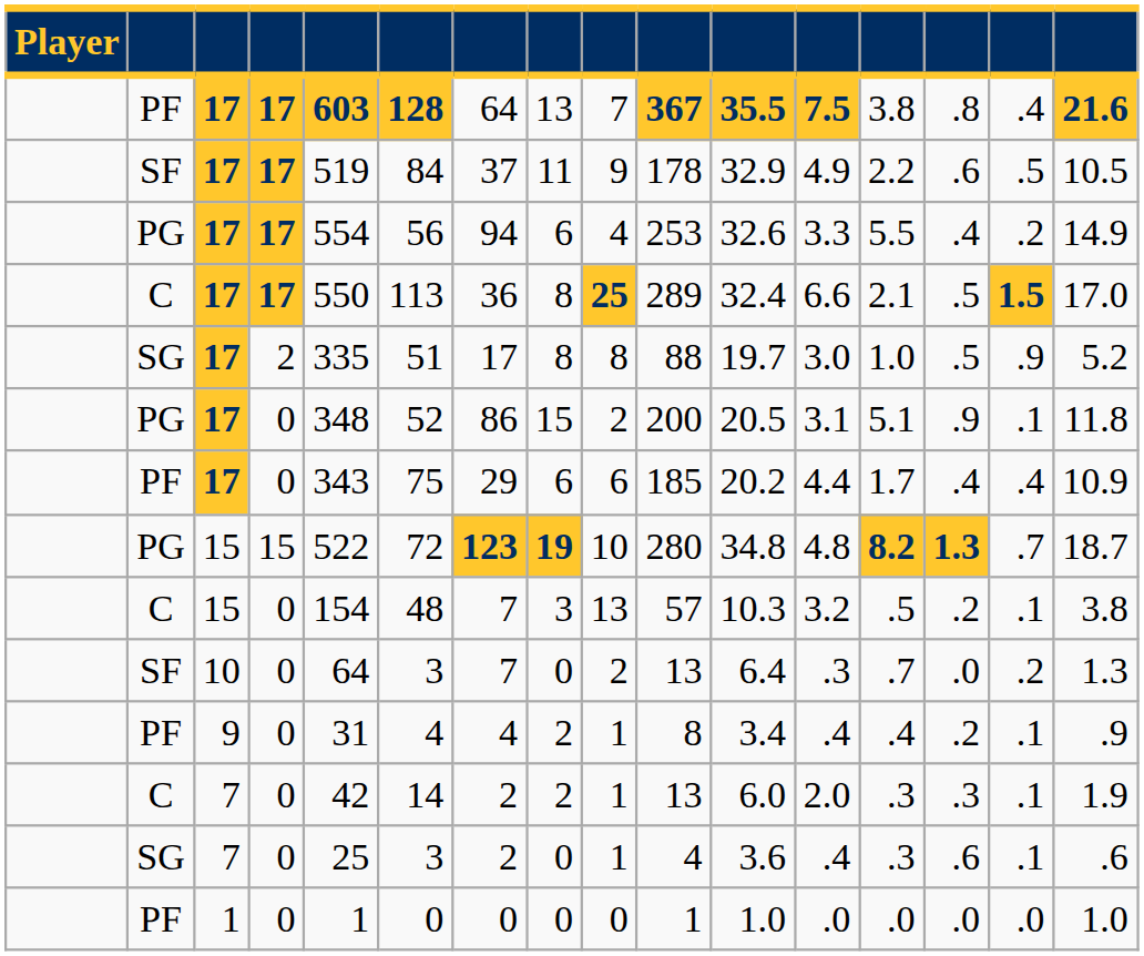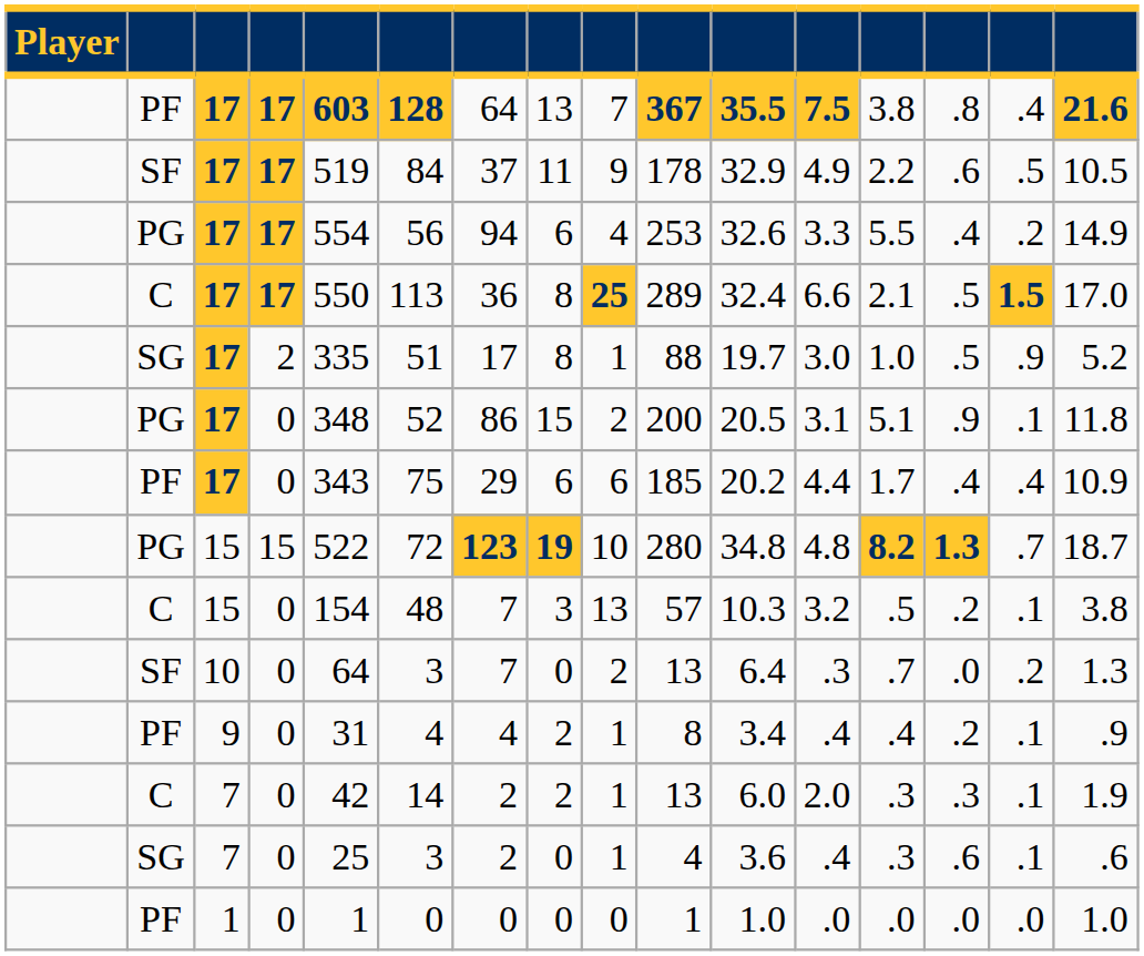SG / 17 | column 9: 8 -> 1
